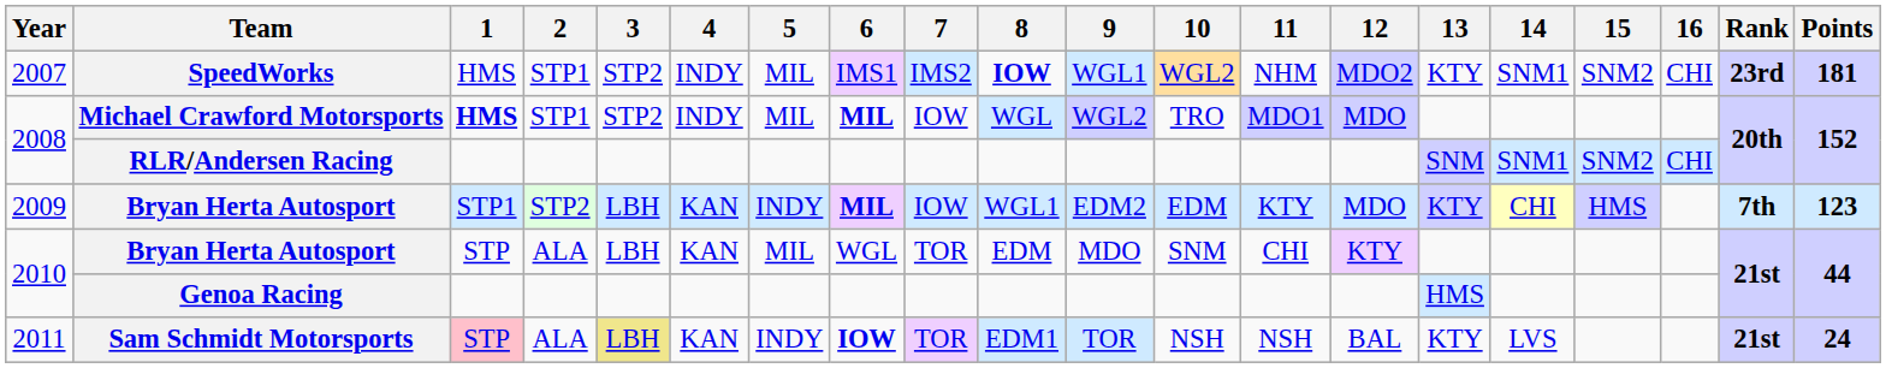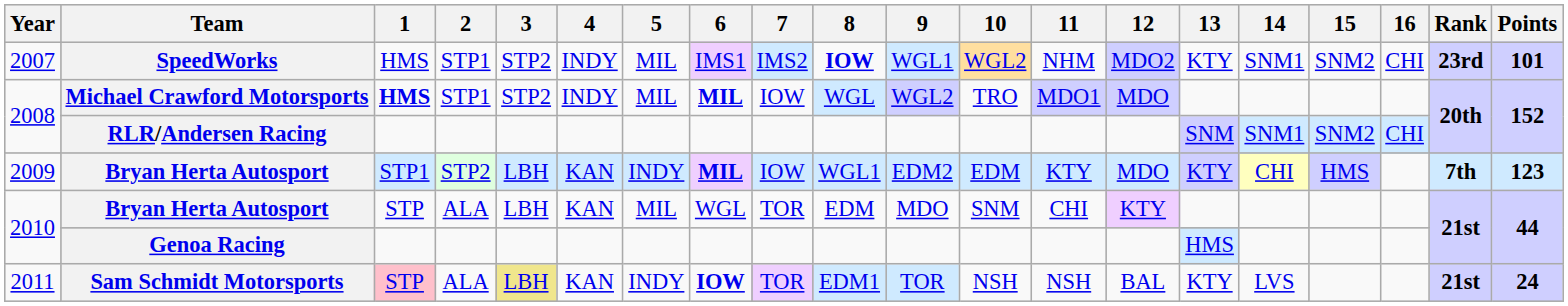SpeedWorks | Points: 181 -> 101
